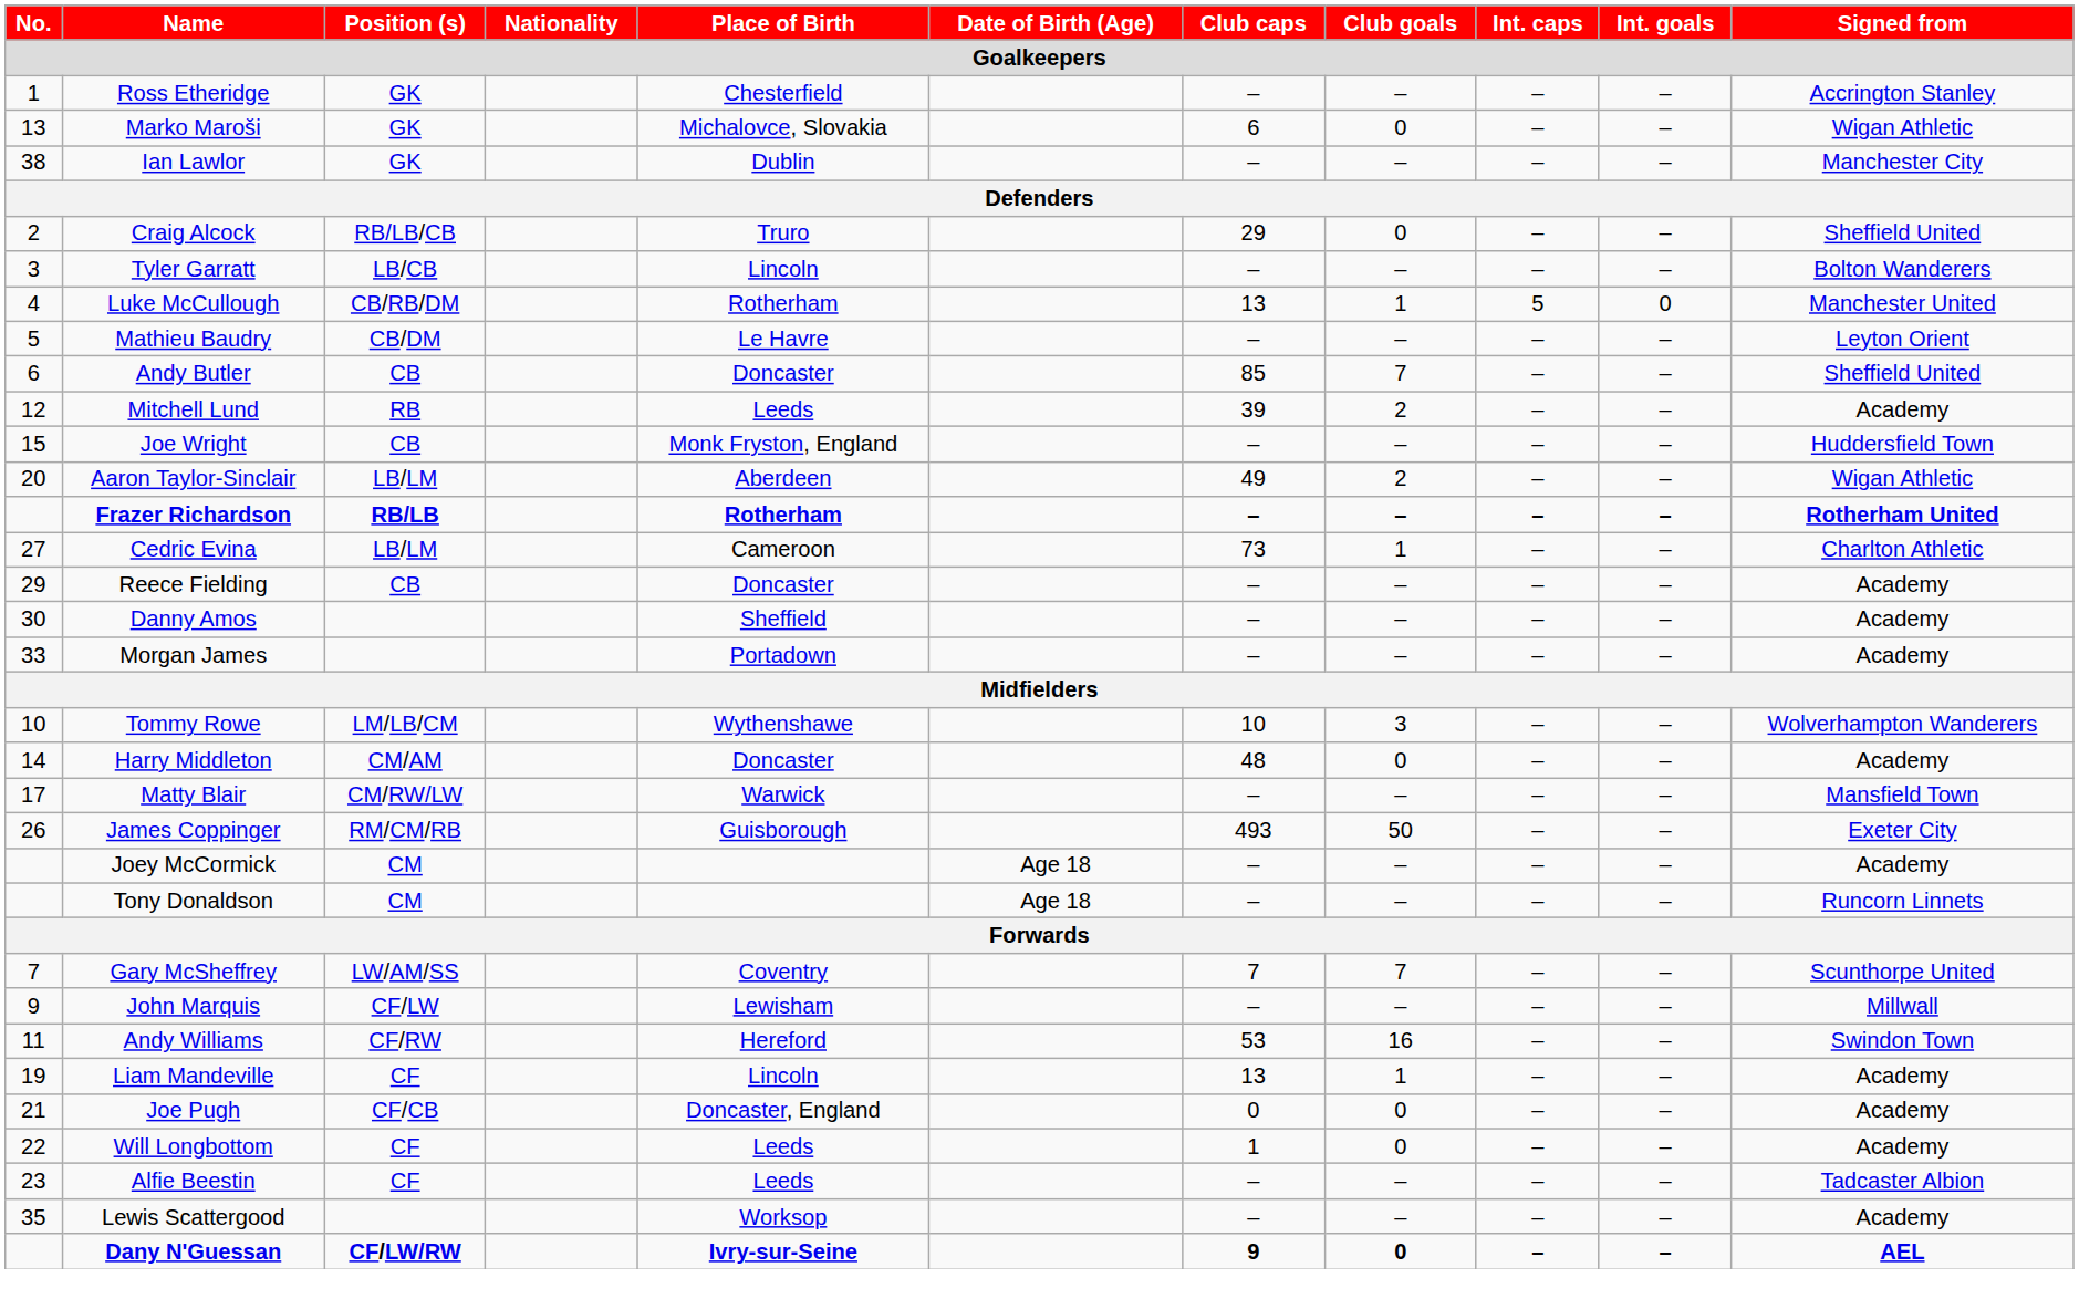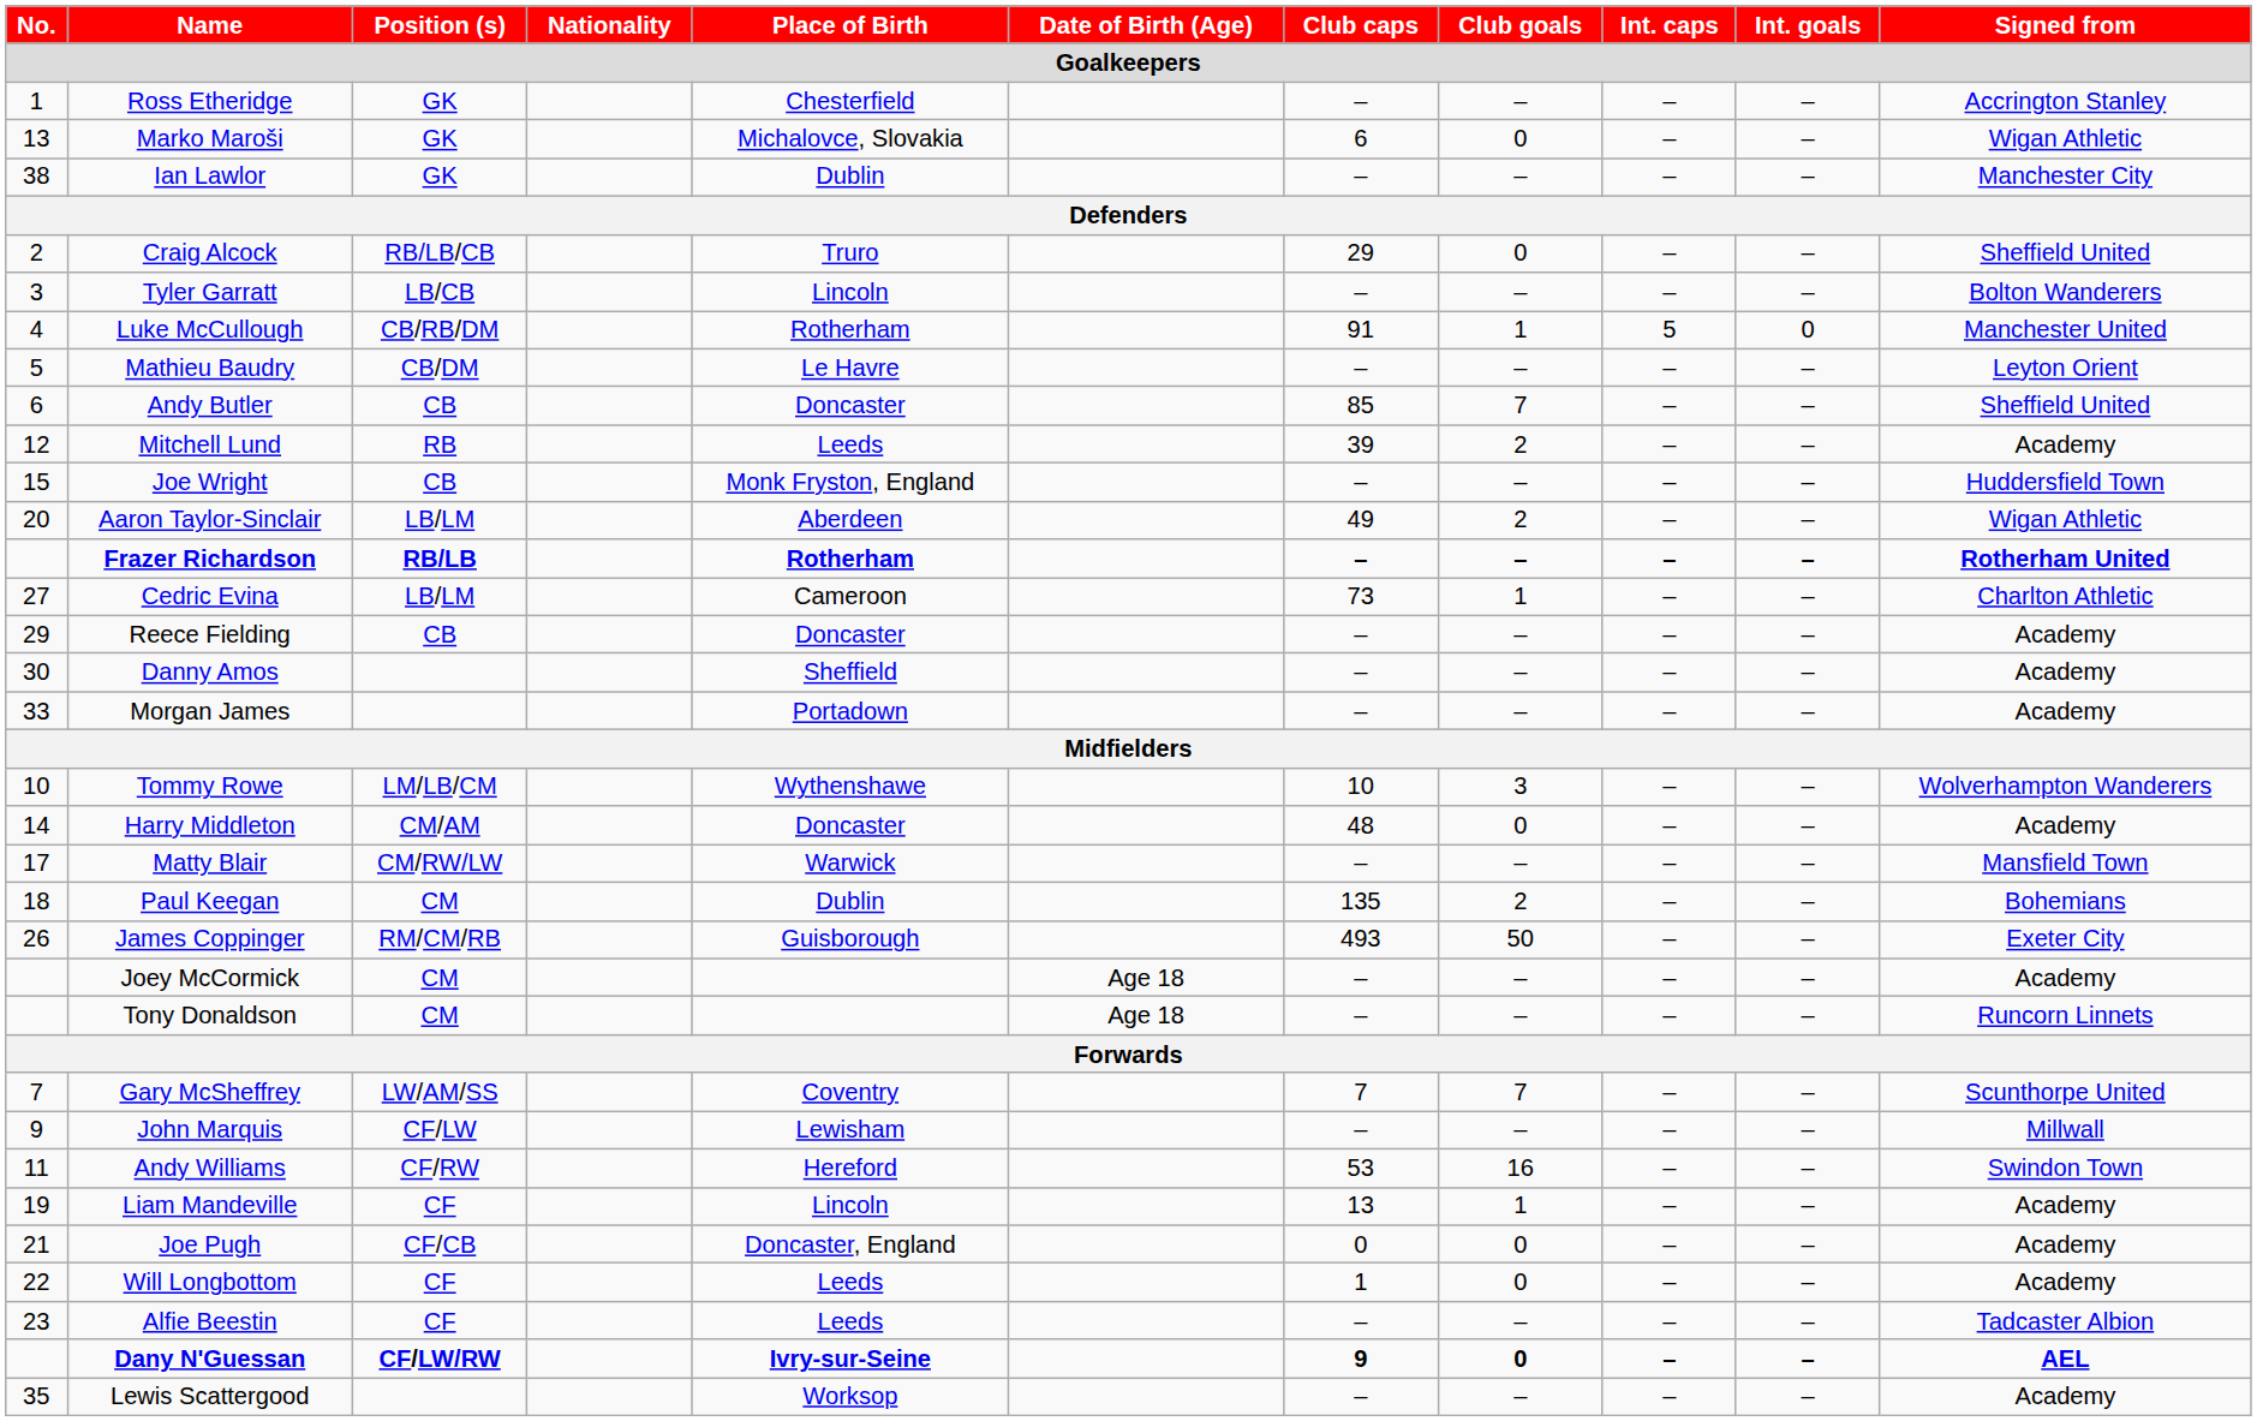Luke McCullough | Club caps: 13 -> 91
+ row: 18 | Paul Keegan | CM | Dublin | 135 | 2 | – | – | Bohemians
rows swapped: Lewis Scattergood <-> Dany N'Guessan
